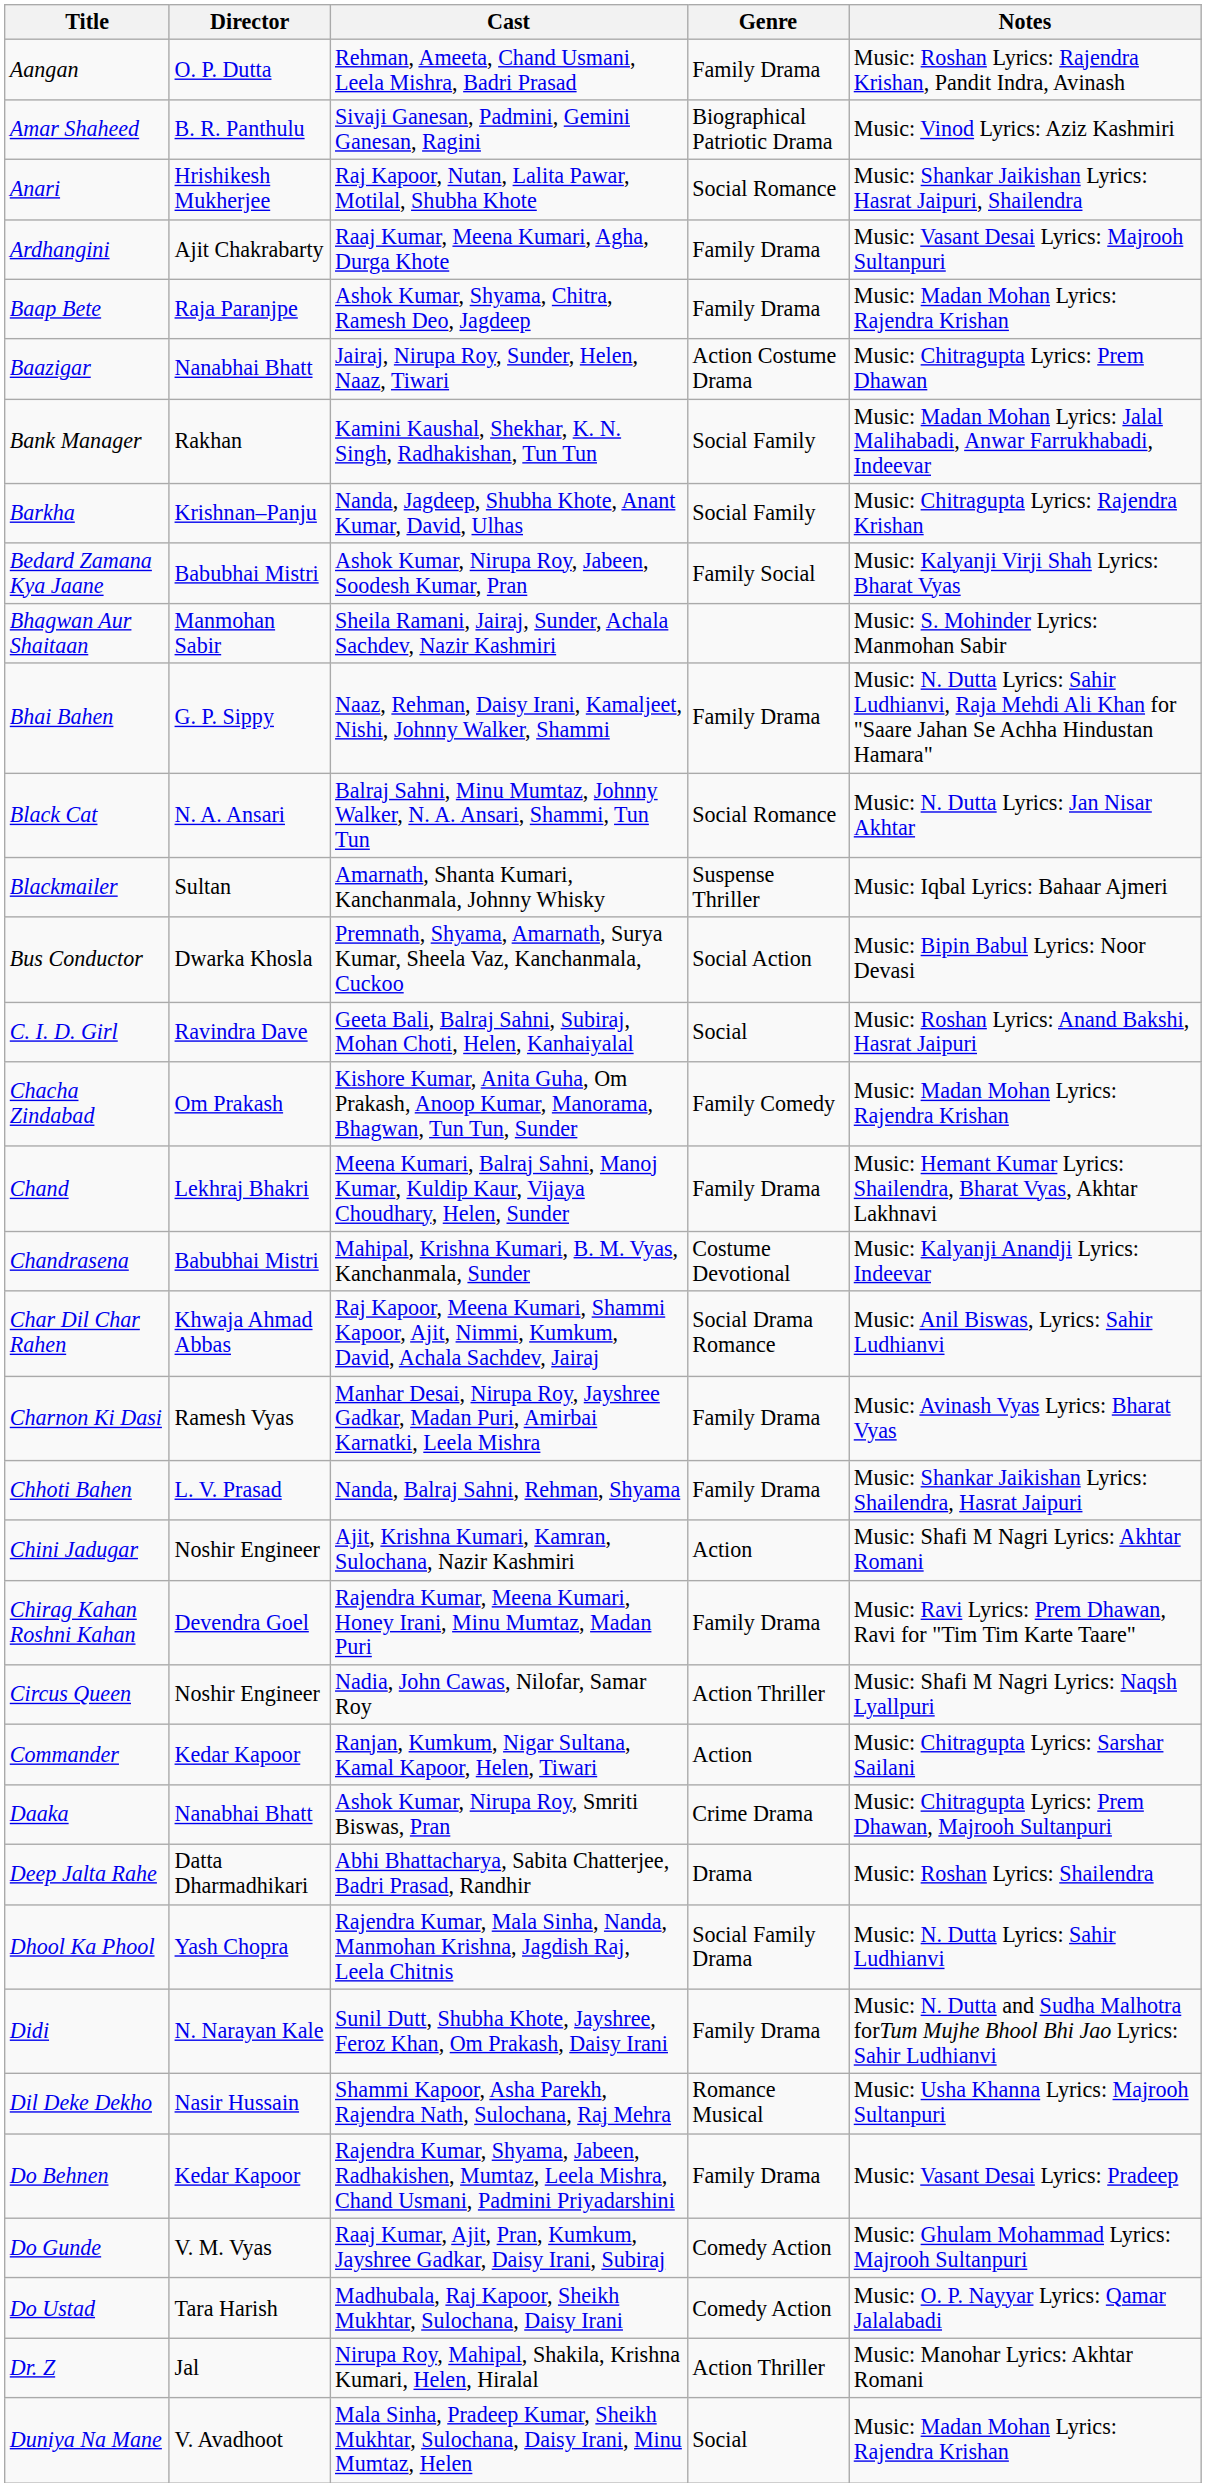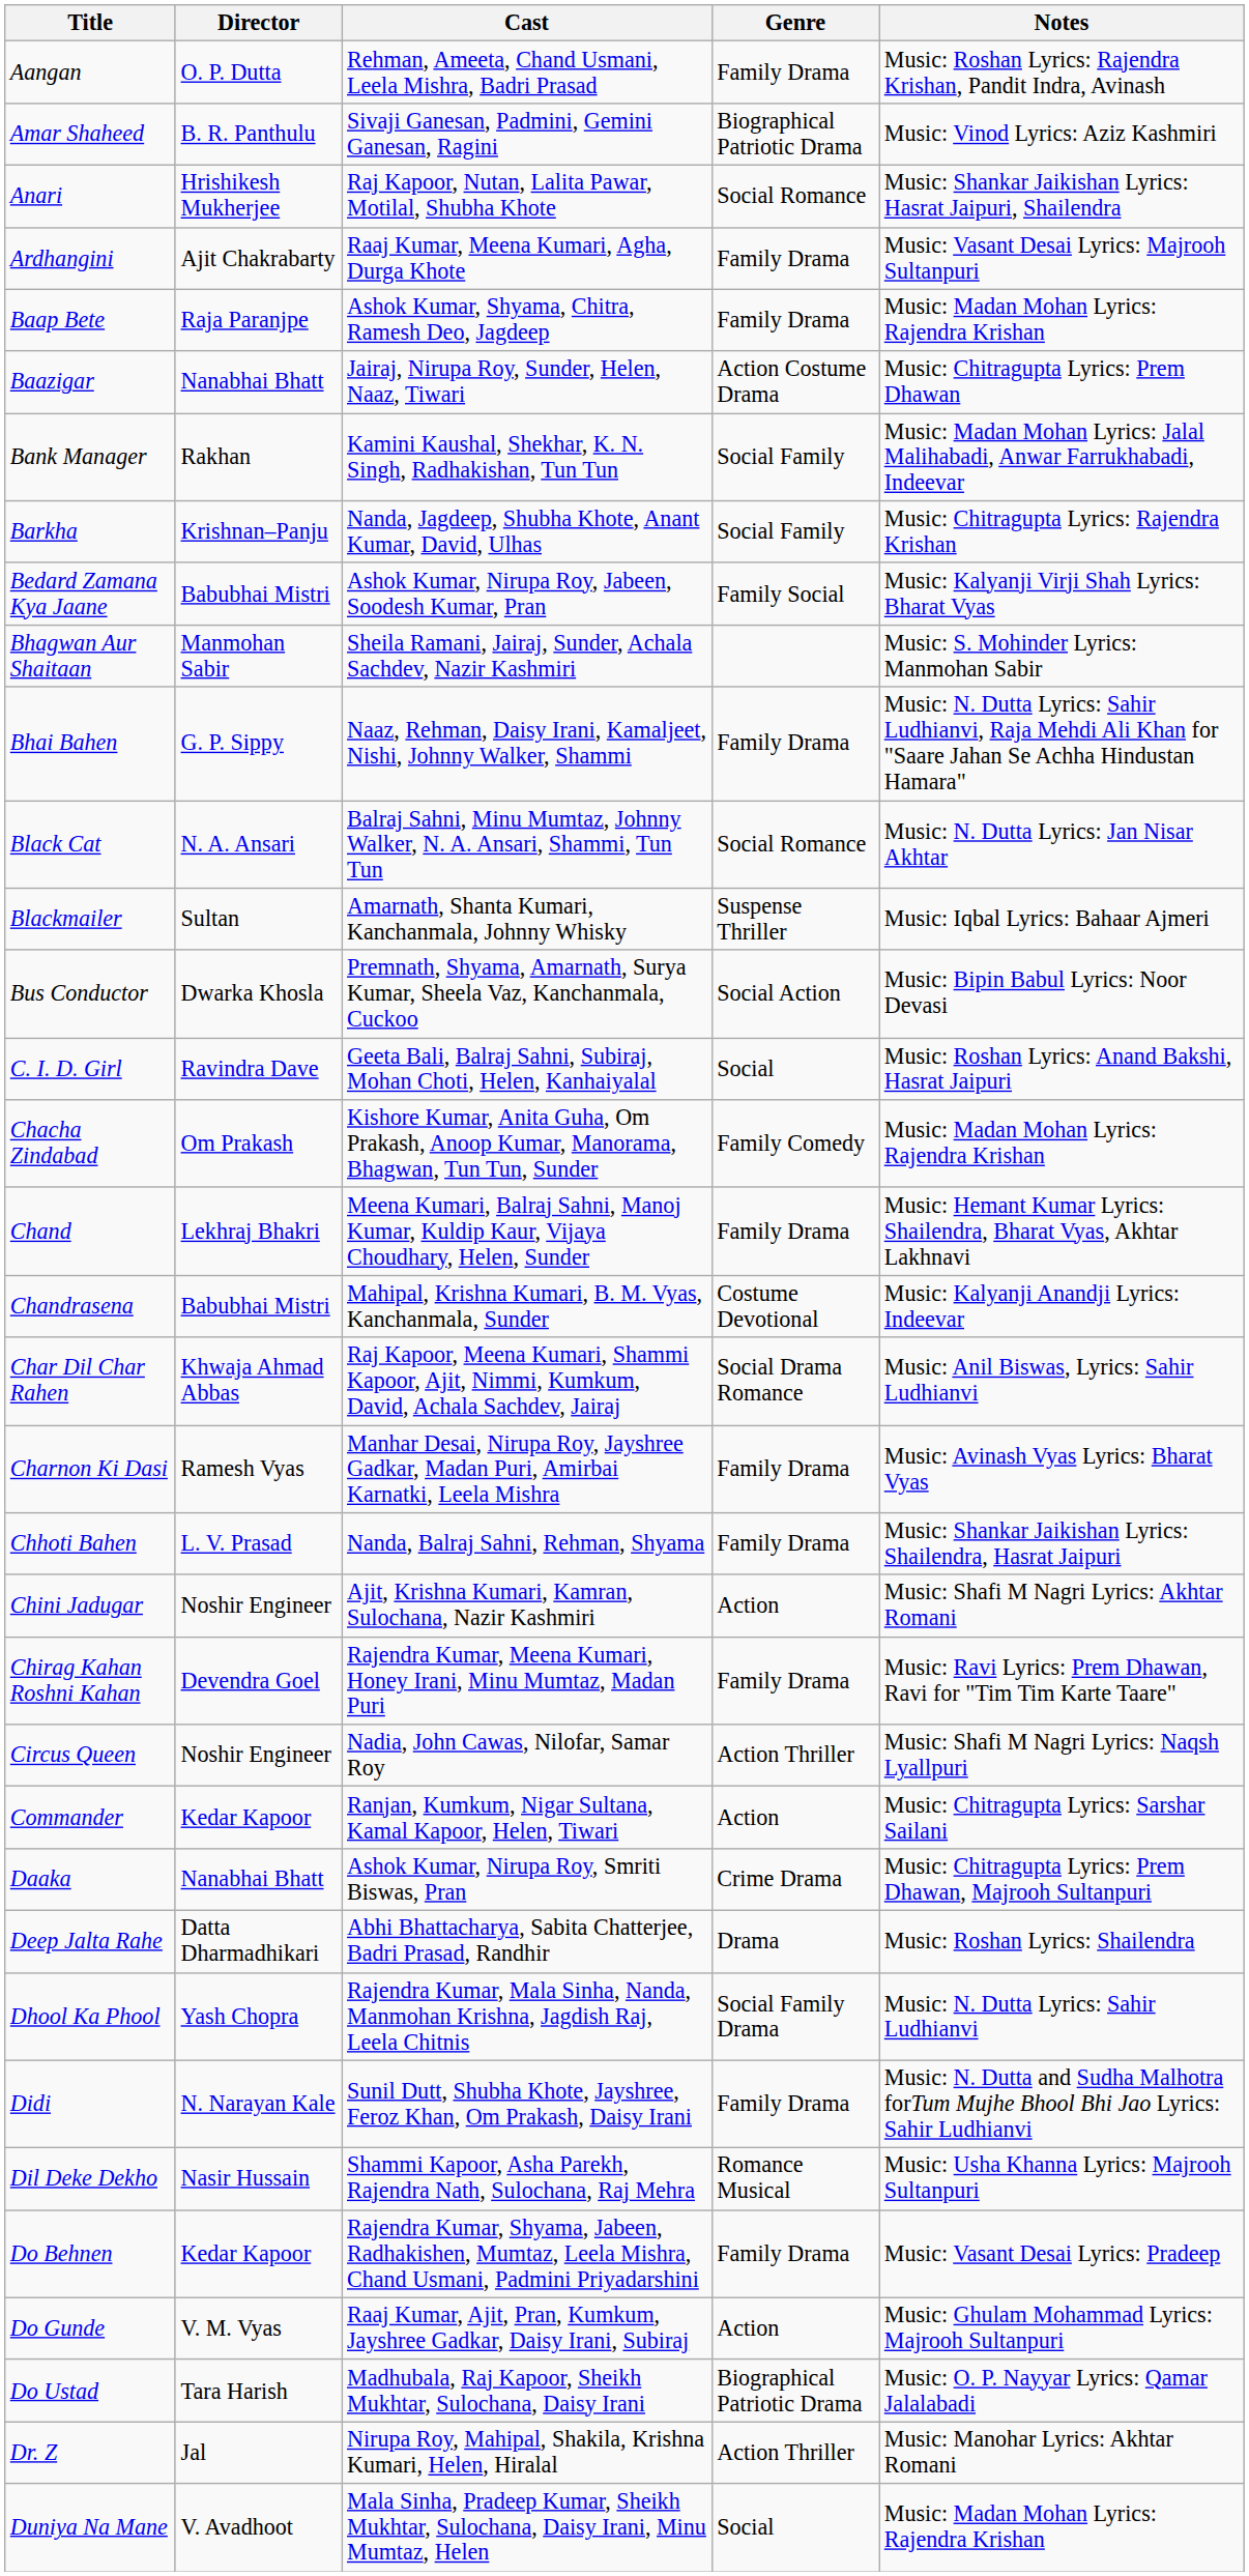Do Gunde | Genre: Comedy Action -> Action
Do Ustad | Genre: Comedy Action -> Biographical Patriotic Drama
